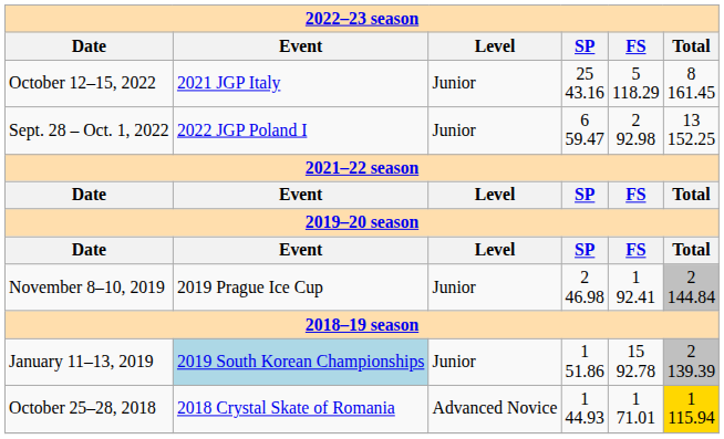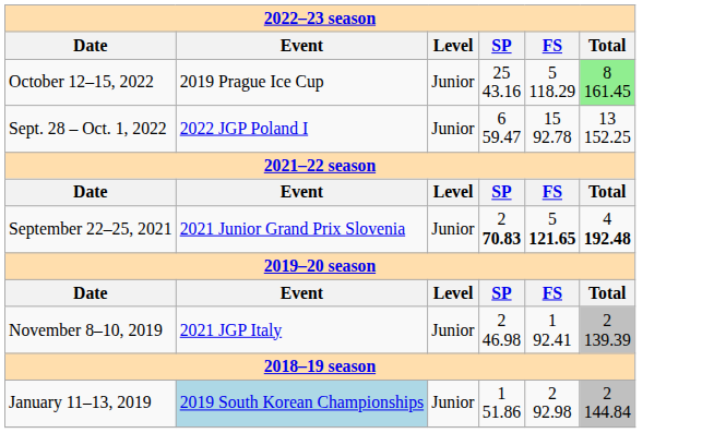October 12–15, 2022 | Event: 2021 JGP Italy -> 2019 Prague Ice Cup
October 12–15, 2022 | Total: no background -> lightgreen background
Sept. 28 – Oct. 1, 2022 | FS: 2 92.98 -> 15 92.78
+ row: September 22–25, 2021 | 2021 Junior Grand Prix Slovenia | Junior | 2 70.83 | 5 121.65 | 4 192.48
November 8–10, 2019 | Event: 2019 Prague Ice Cup -> 2021 JGP Italy
November 8–10, 2019 | Total: 2 144.84 -> 2 139.39
January 11–13, 2019 | FS: 15 92.78 -> 2 92.98
January 11–13, 2019 | Total: 2 139.39 -> 2 144.84
- row: October 25–28, 2018 | 2018 Crystal Skate of Romania | Advanced Novice | 1 44.93 | 1 71.01 | 1 115.94
